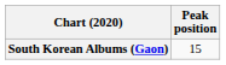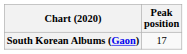South Korean Albums (Gaon) | Peak position: 15 -> 17
